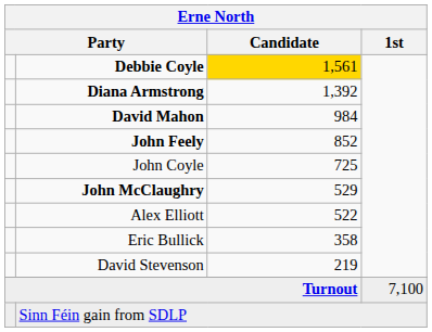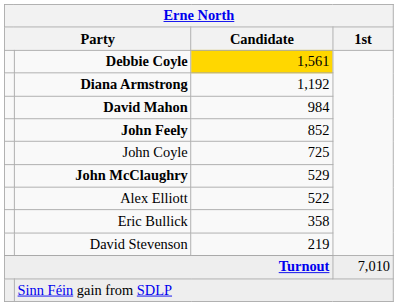Diana Armstrong | Erne North / Candidate: 1,392 -> 1,192
Turnout | Erne North / 1st: 7,100 -> 7,010
